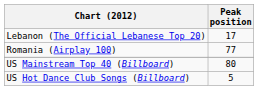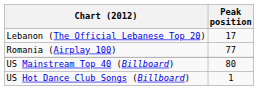US Hot Dance Club Songs (Billboard) | Peak position: 5 -> 1
